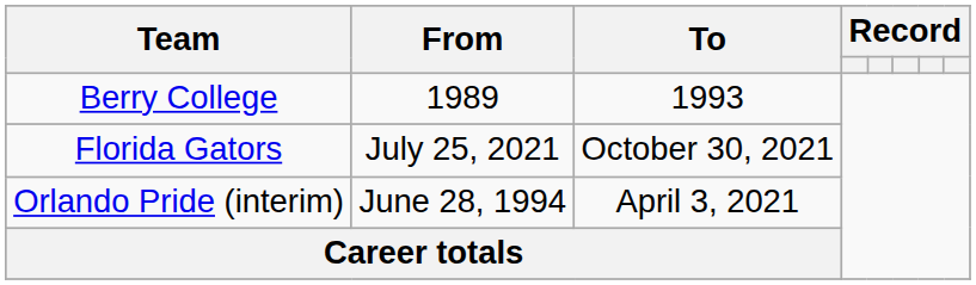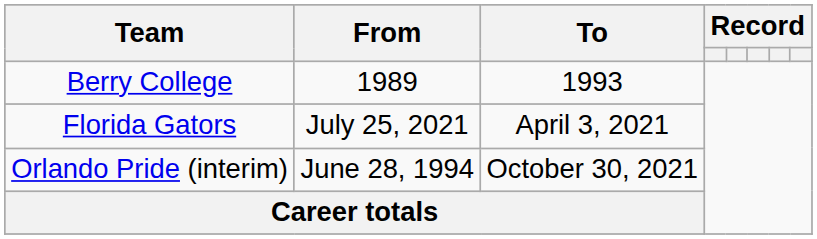Florida Gators | To: October 30, 2021 -> April 3, 2021
Orlando Pride (interim) | To: April 3, 2021 -> October 30, 2021
